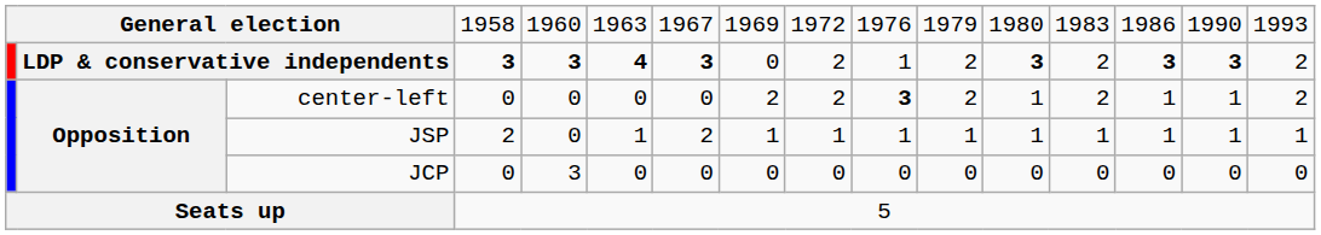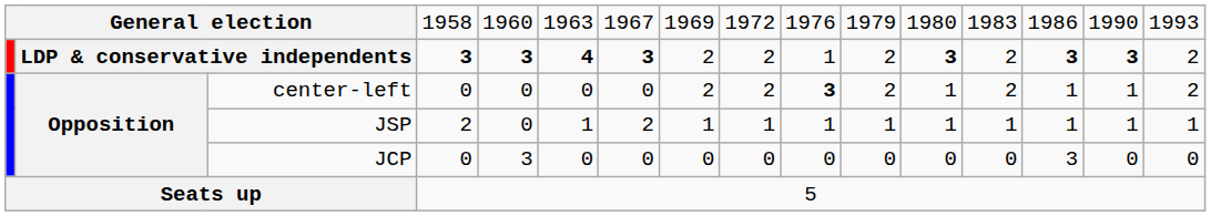LDP & conservative independents | column 8: 0 -> 2
JCP | column 14: 0 -> 3
